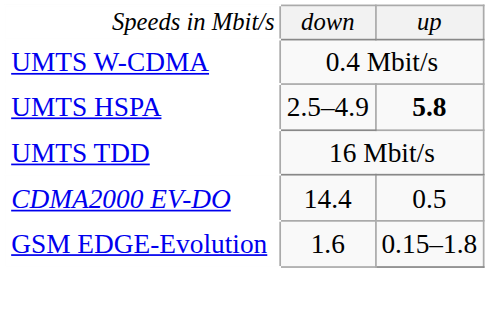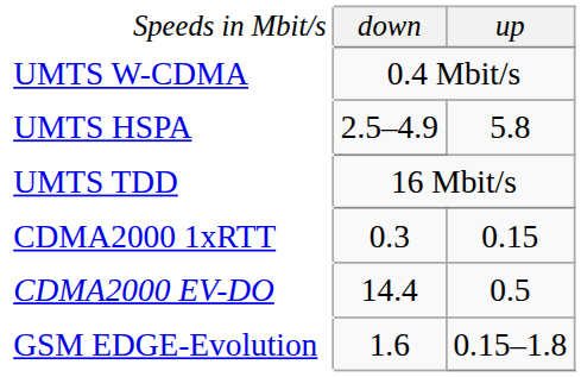UMTS HSPA | column 3: bold -> normal
+ row: CDMA2000 1xRTT | 0.3 | 0.15
